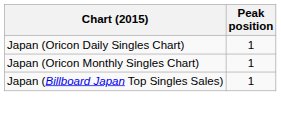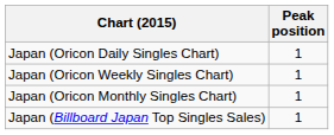+ row: Japan (Oricon Weekly Singles Chart) | 1
